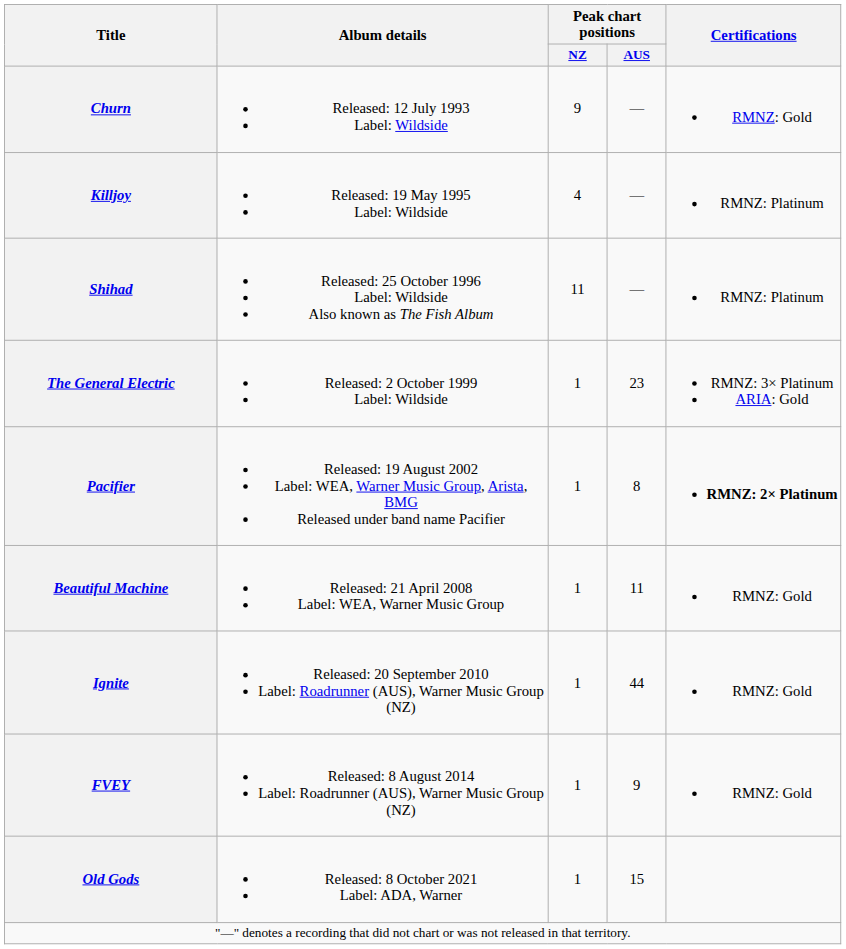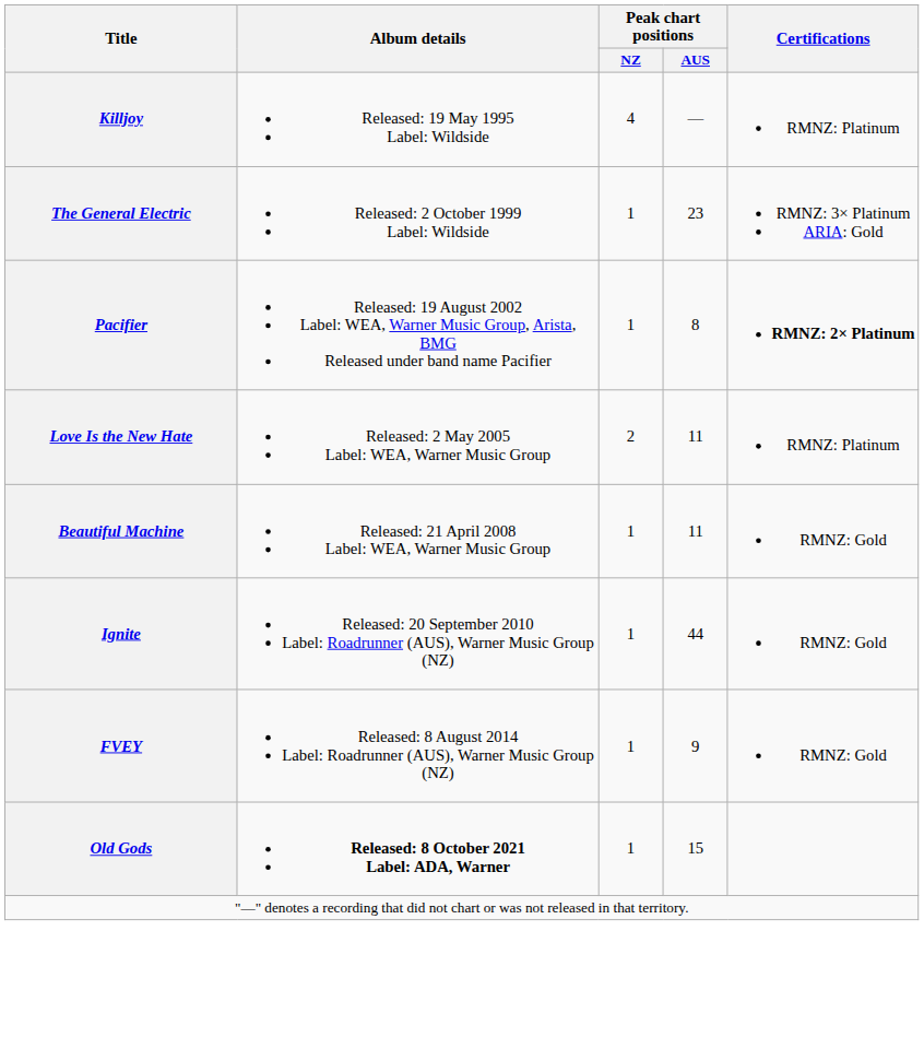- row: Churn | Released: 12 July 1993 Label: Wildside | 9 | — | RMNZ: Gold
- row: Shihad | Released: 25 October 1996 Label: Wildside Also known as The Fish Album | 11 | — | RMNZ: Platinum
+ row: Love Is the New Hate | Released: 2 May 2005 Label: WEA, Warner Music Group | 2 | 11 | RMNZ: Platinum
Old Gods | Album details: normal -> bold
